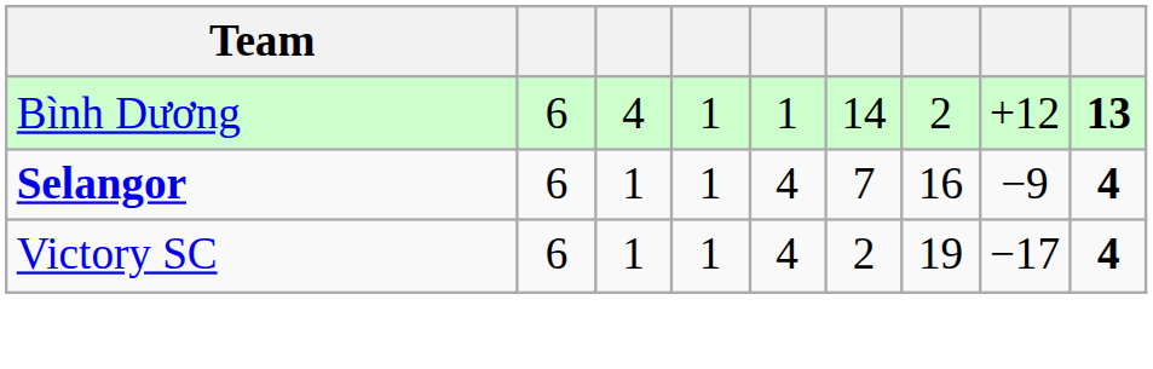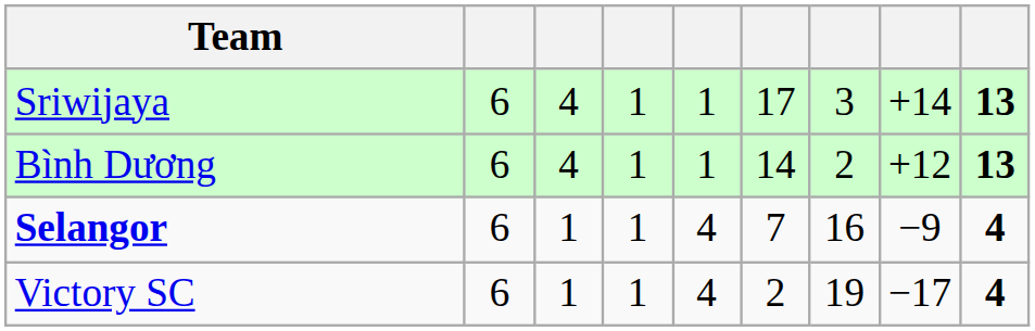+ row: Sriwijaya | 6 | 4 | 1 | 1 | 17 | 3 | +14 | 13
